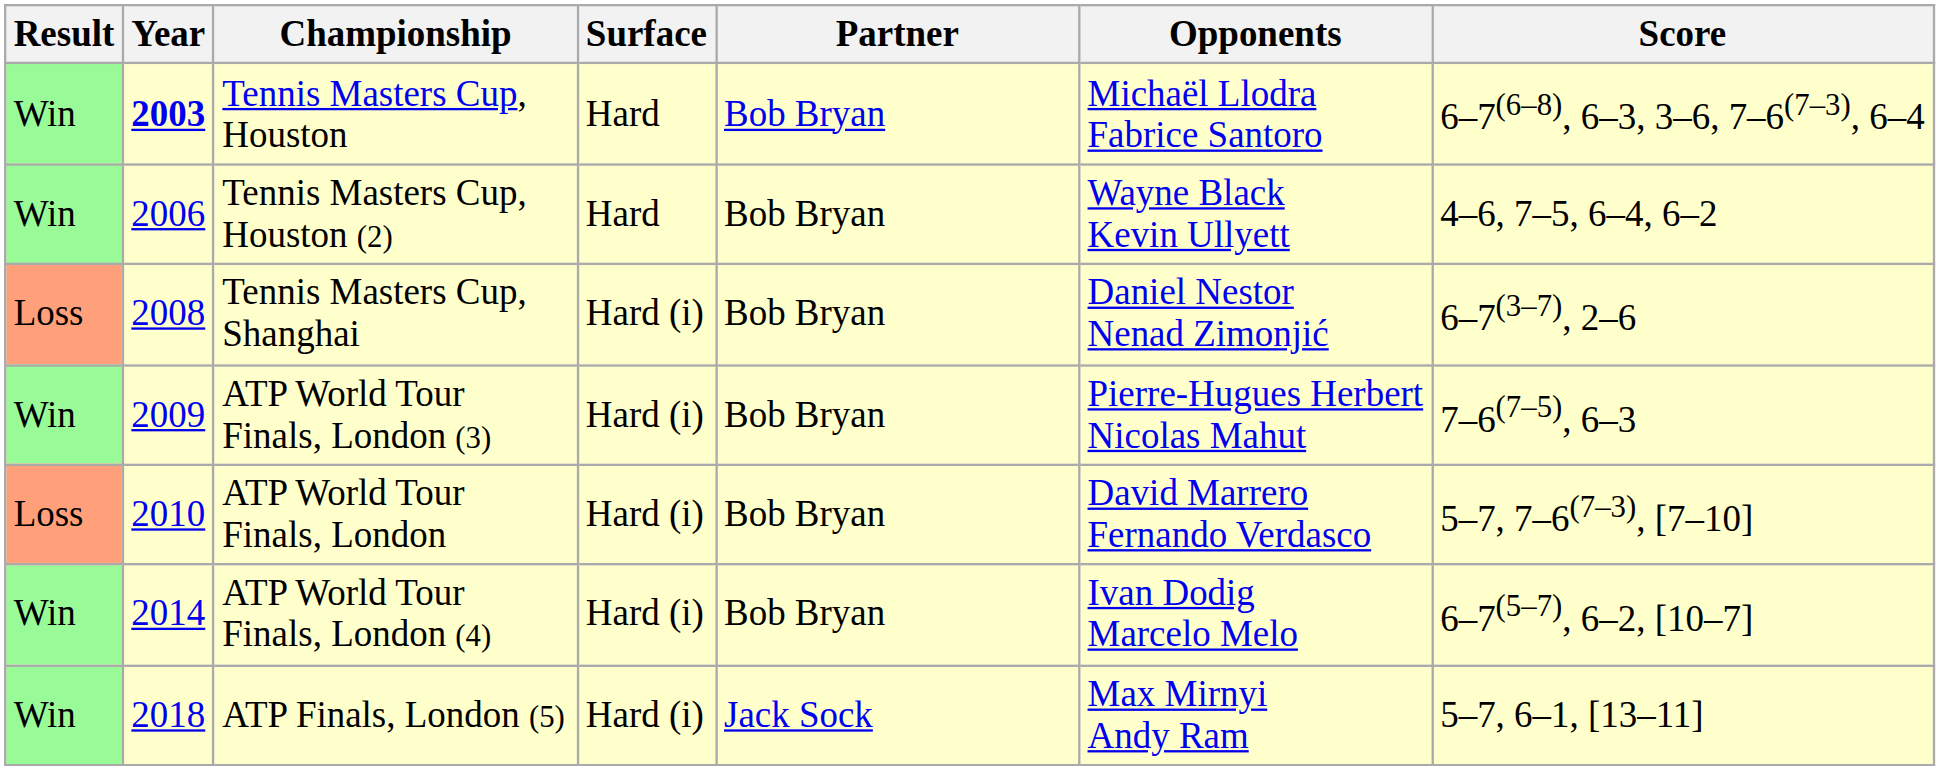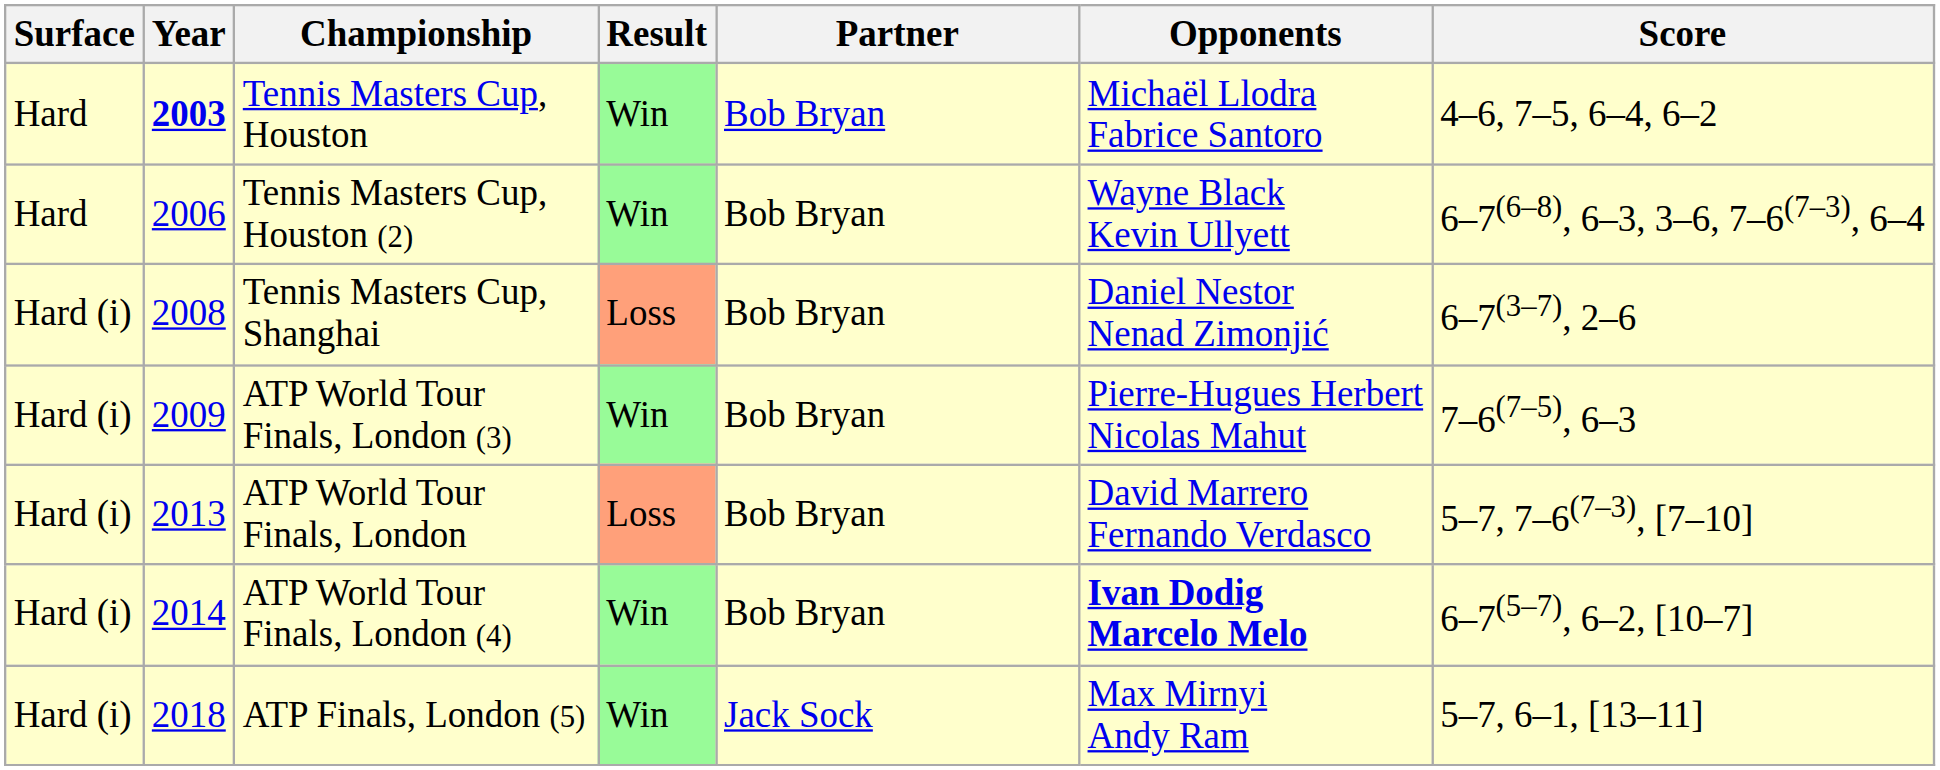columns swapped: Result <-> Surface
Tennis Masters Cup, Houston | Score: 6–7(6–8), 6–3, 3–6, 7–6(7–3), 6–4 -> 4–6, 7–5, 6–4, 6–2
Tennis Masters Cup, Houston (2) | Score: 4–6, 7–5, 6–4, 6–2 -> 6–7(6–8), 6–3, 3–6, 7–6(7–3), 6–4
ATP World Tour Finals, London | Year: 2010 -> 2013
ATP World Tour Finals, London (4) | Opponents: normal -> bold
